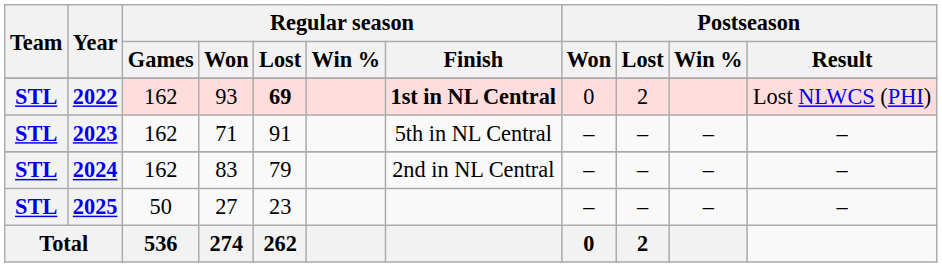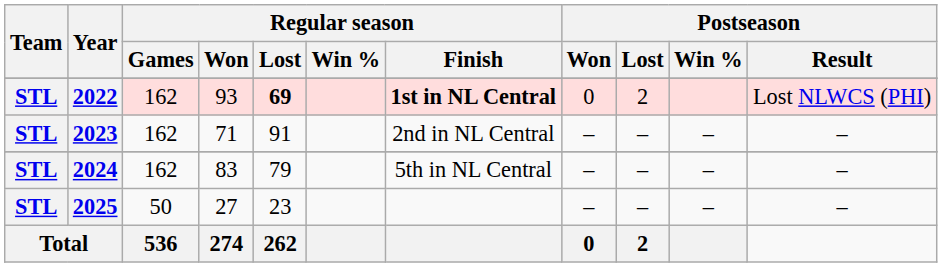2023 | Regular season / Finish: 5th in NL Central -> 2nd in NL Central
2024 | Regular season / Finish: 2nd in NL Central -> 5th in NL Central
